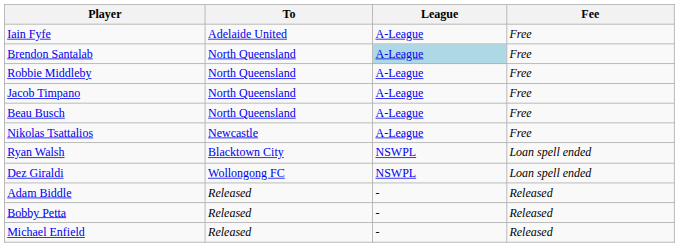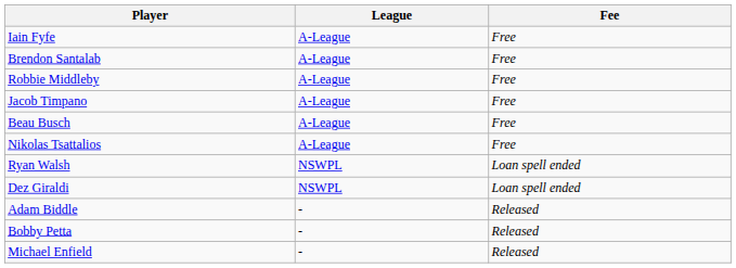- column: To | Adelaide United | North Queensland | North Queensland | North Queensland | North Queensland | Newcastle | Blacktown City | Wollongong FC | Released | Released | Released
Brendon Santalab | League: lightblue background -> no background
